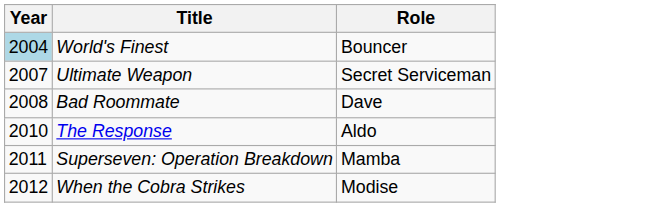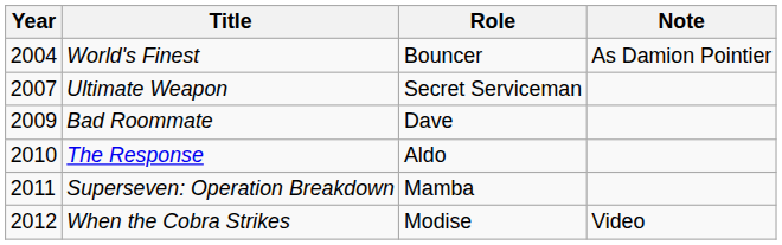+ column: Note | As Damion Pointier | Video
World's Finest | Year: lightblue background -> no background
Bad Roommate | Year: 2008 -> 2009
